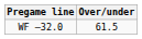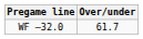WF –32.0 | Over/under: 61.5 -> 61.7
